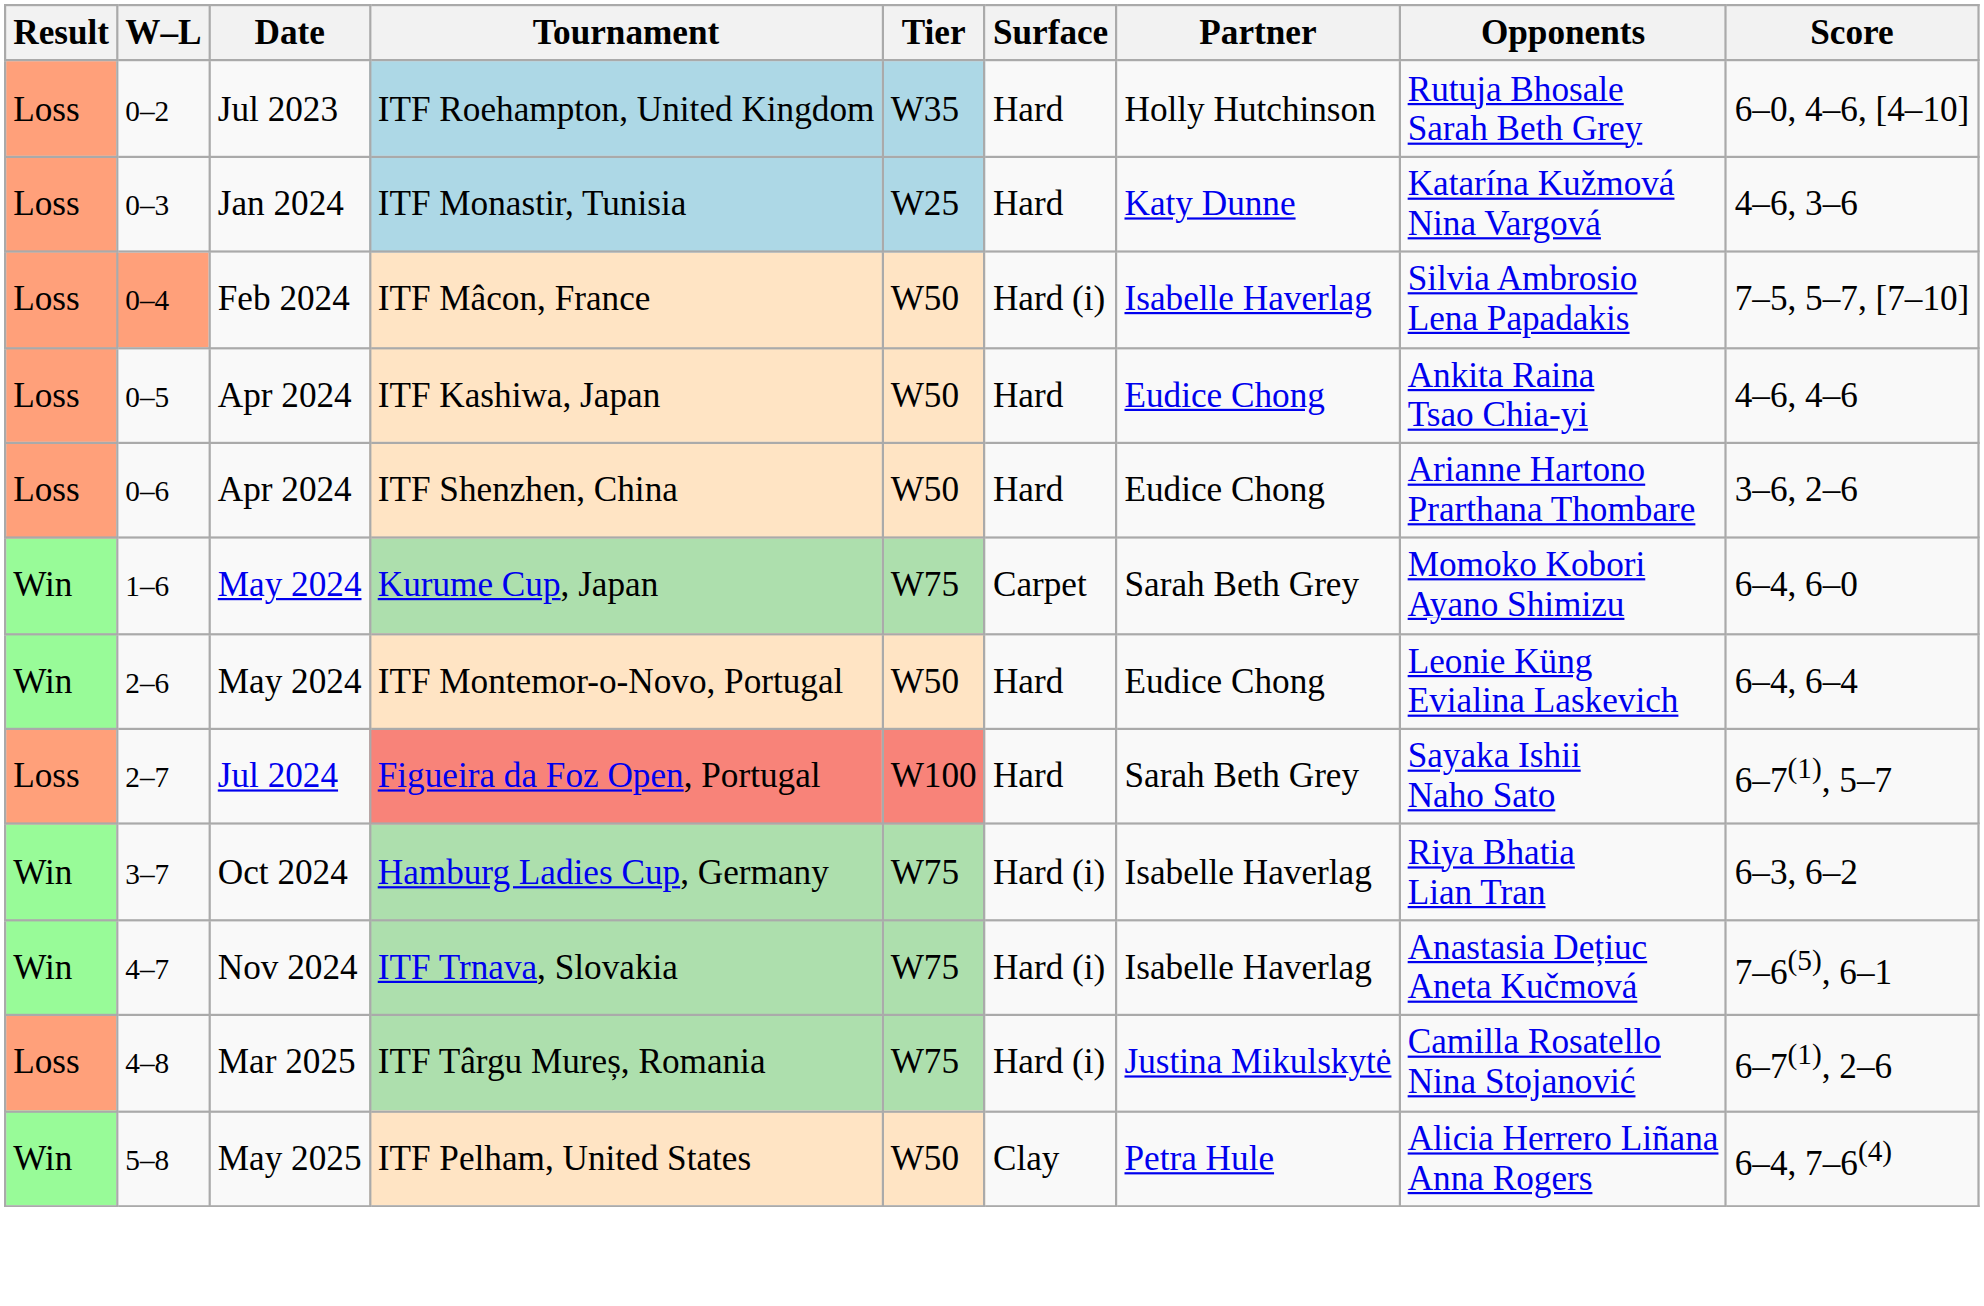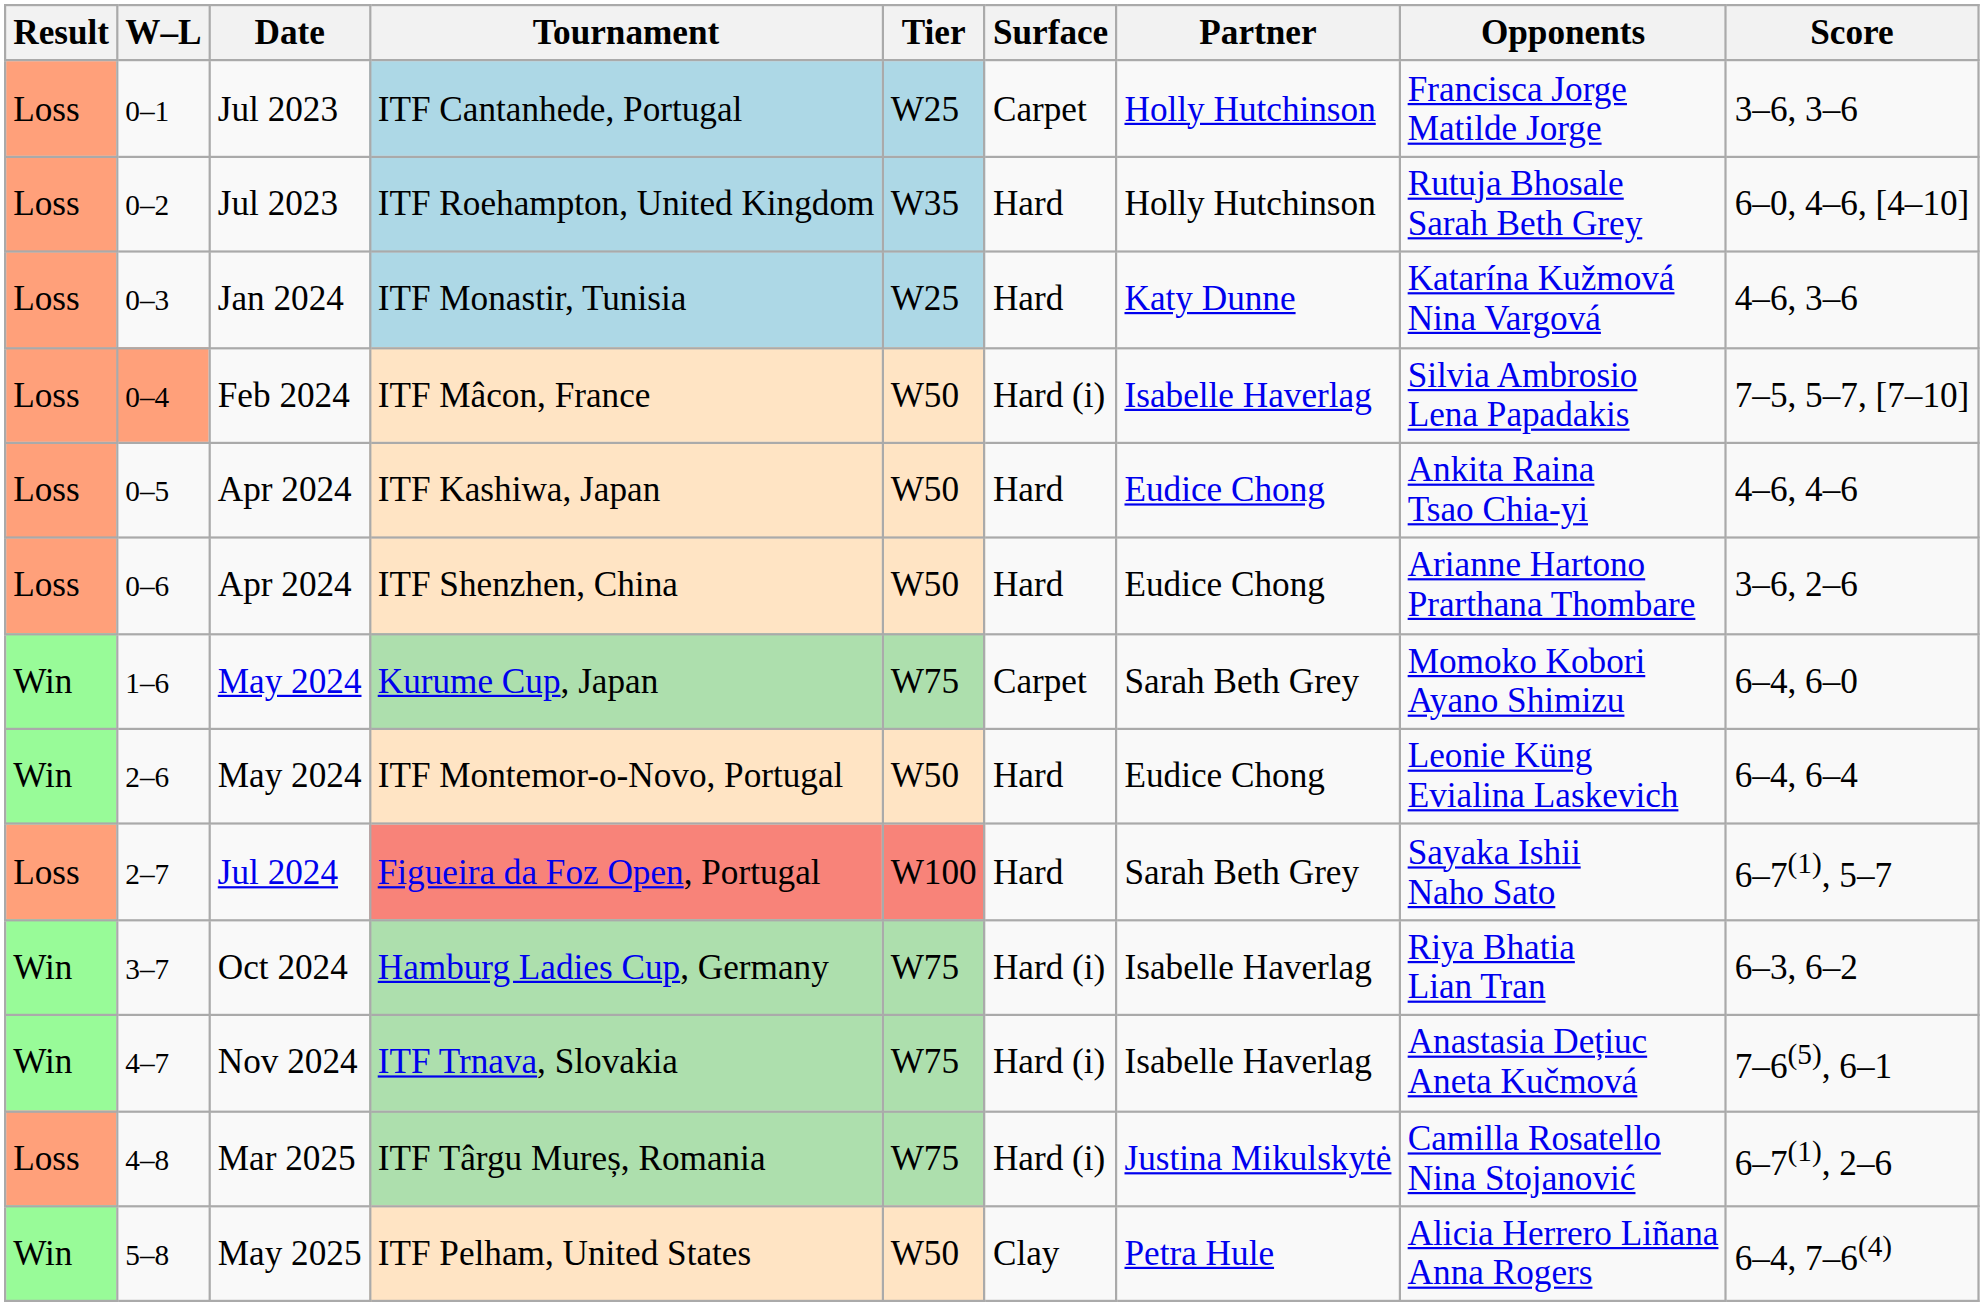+ row: Loss | 0–1 | Jul 2023 | ITF Cantanhede, Portugal | W25 | Carpet | Holly Hutchinson | Francisca Jorge Matilde Jorge | 3–6, 3–6
